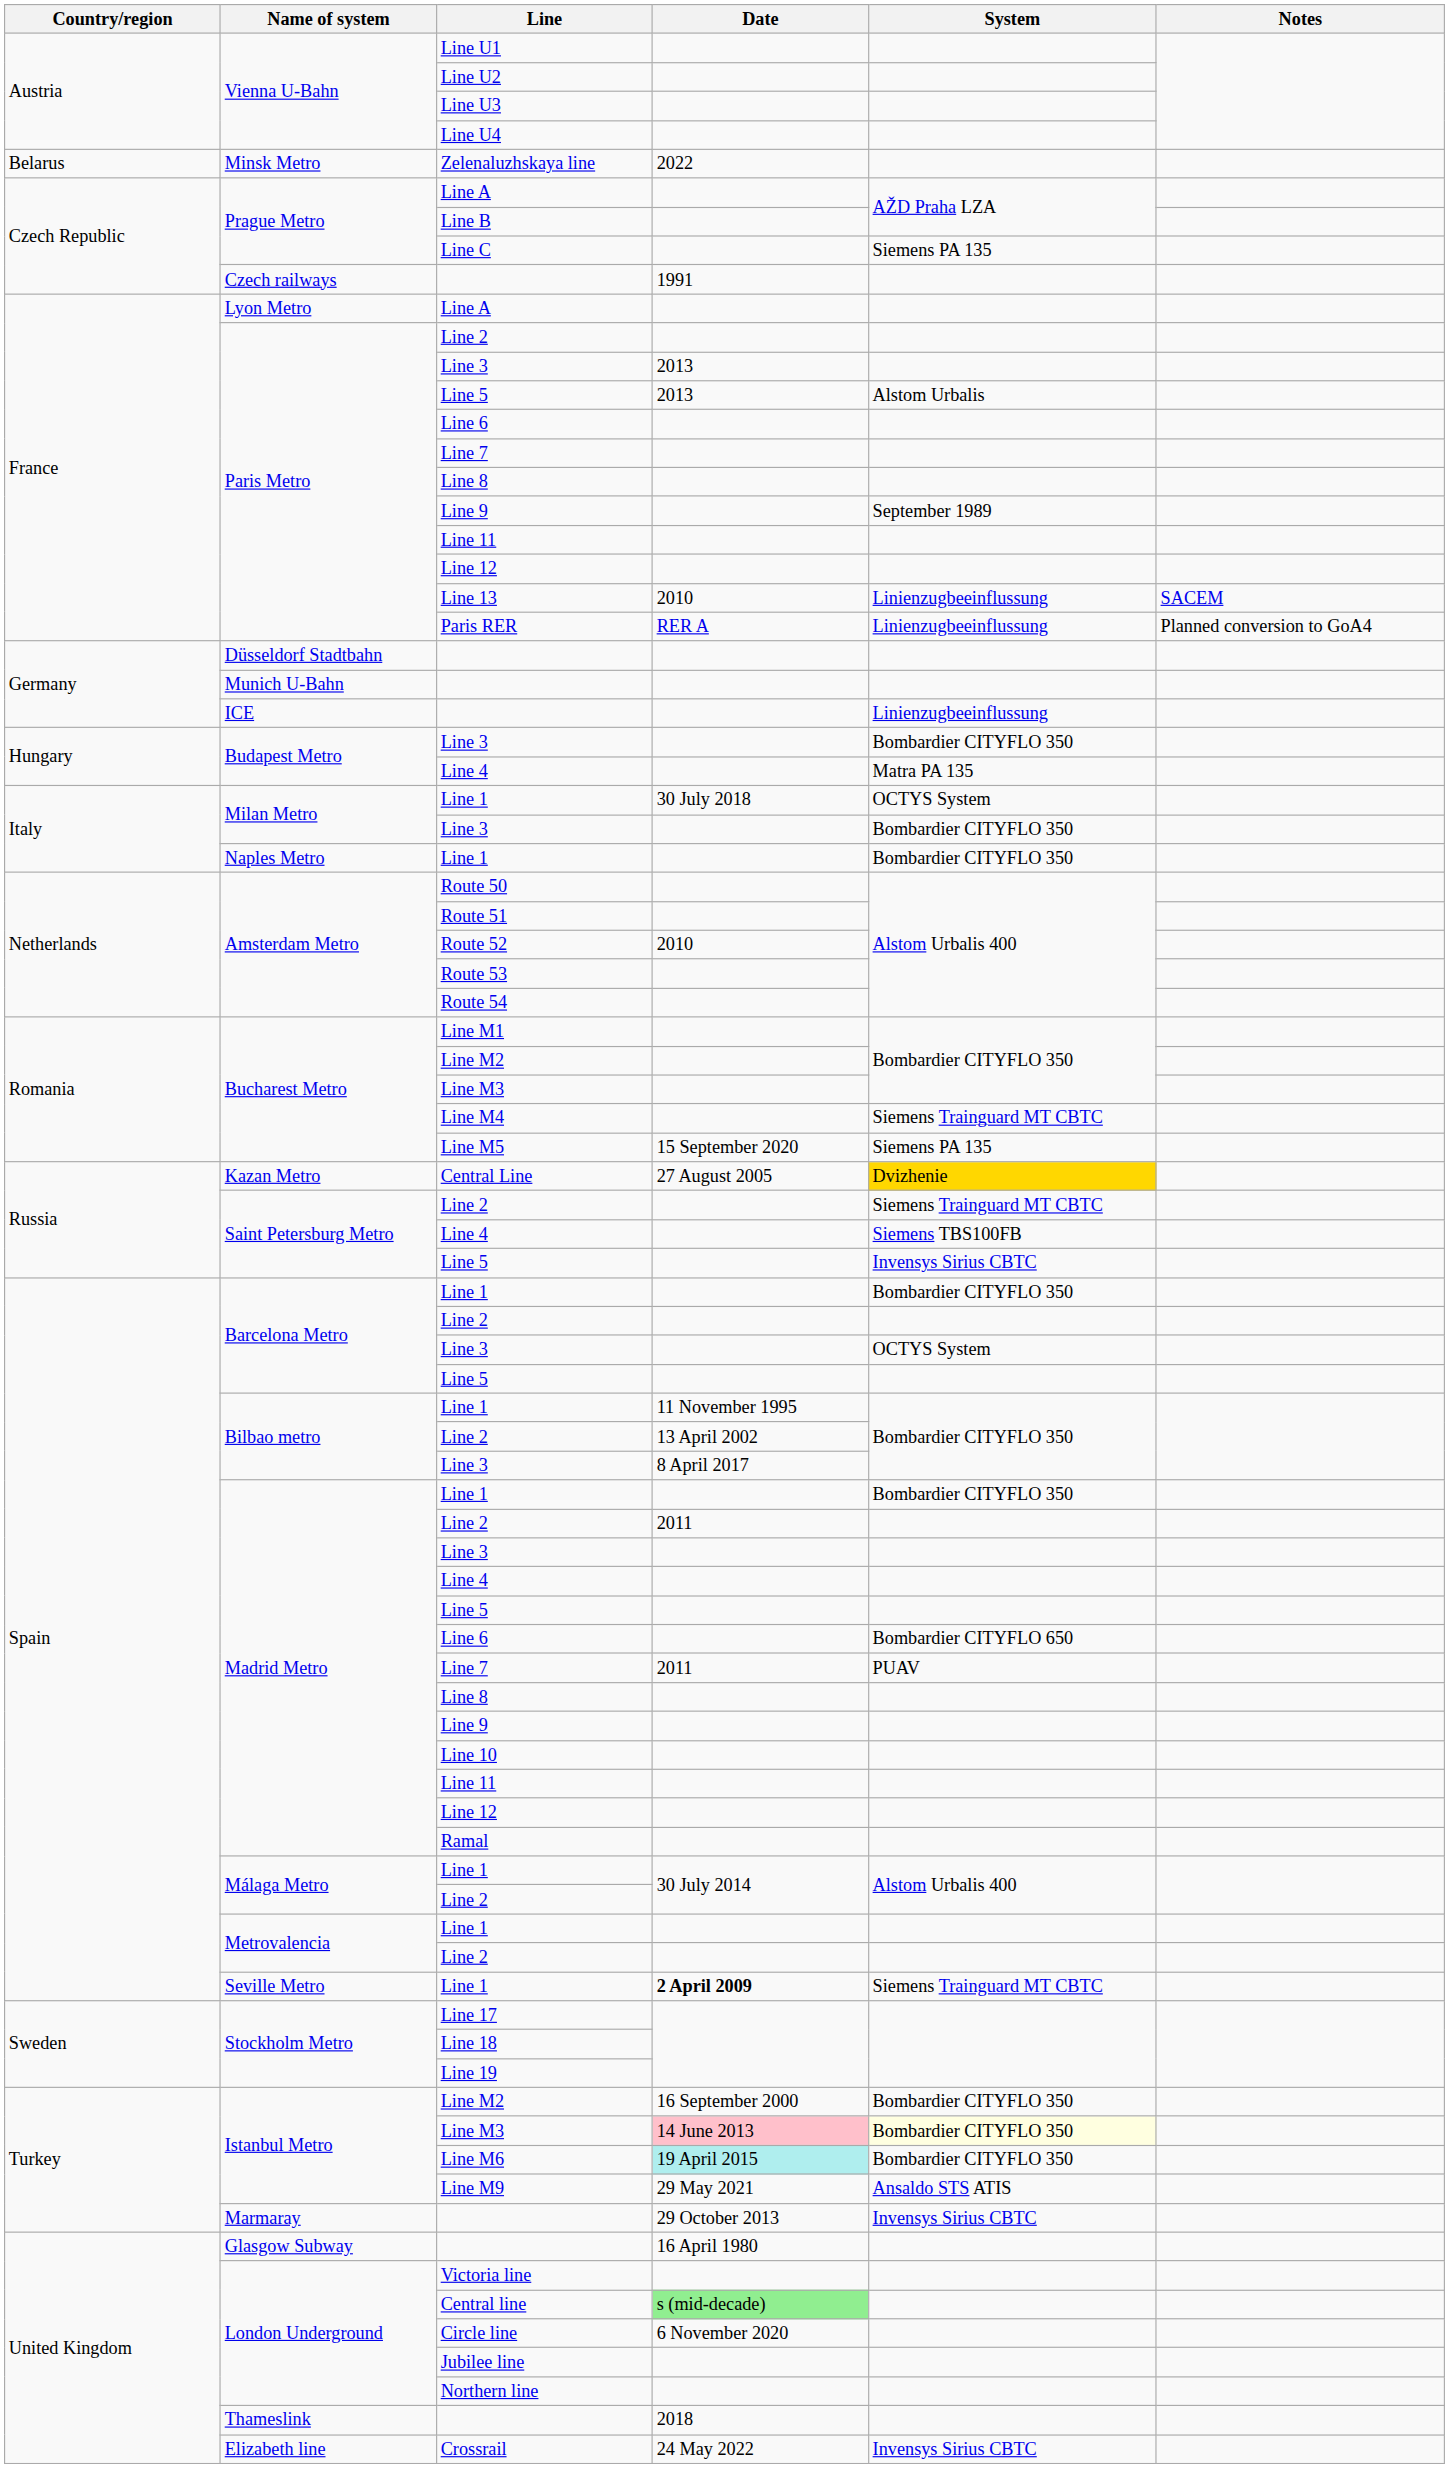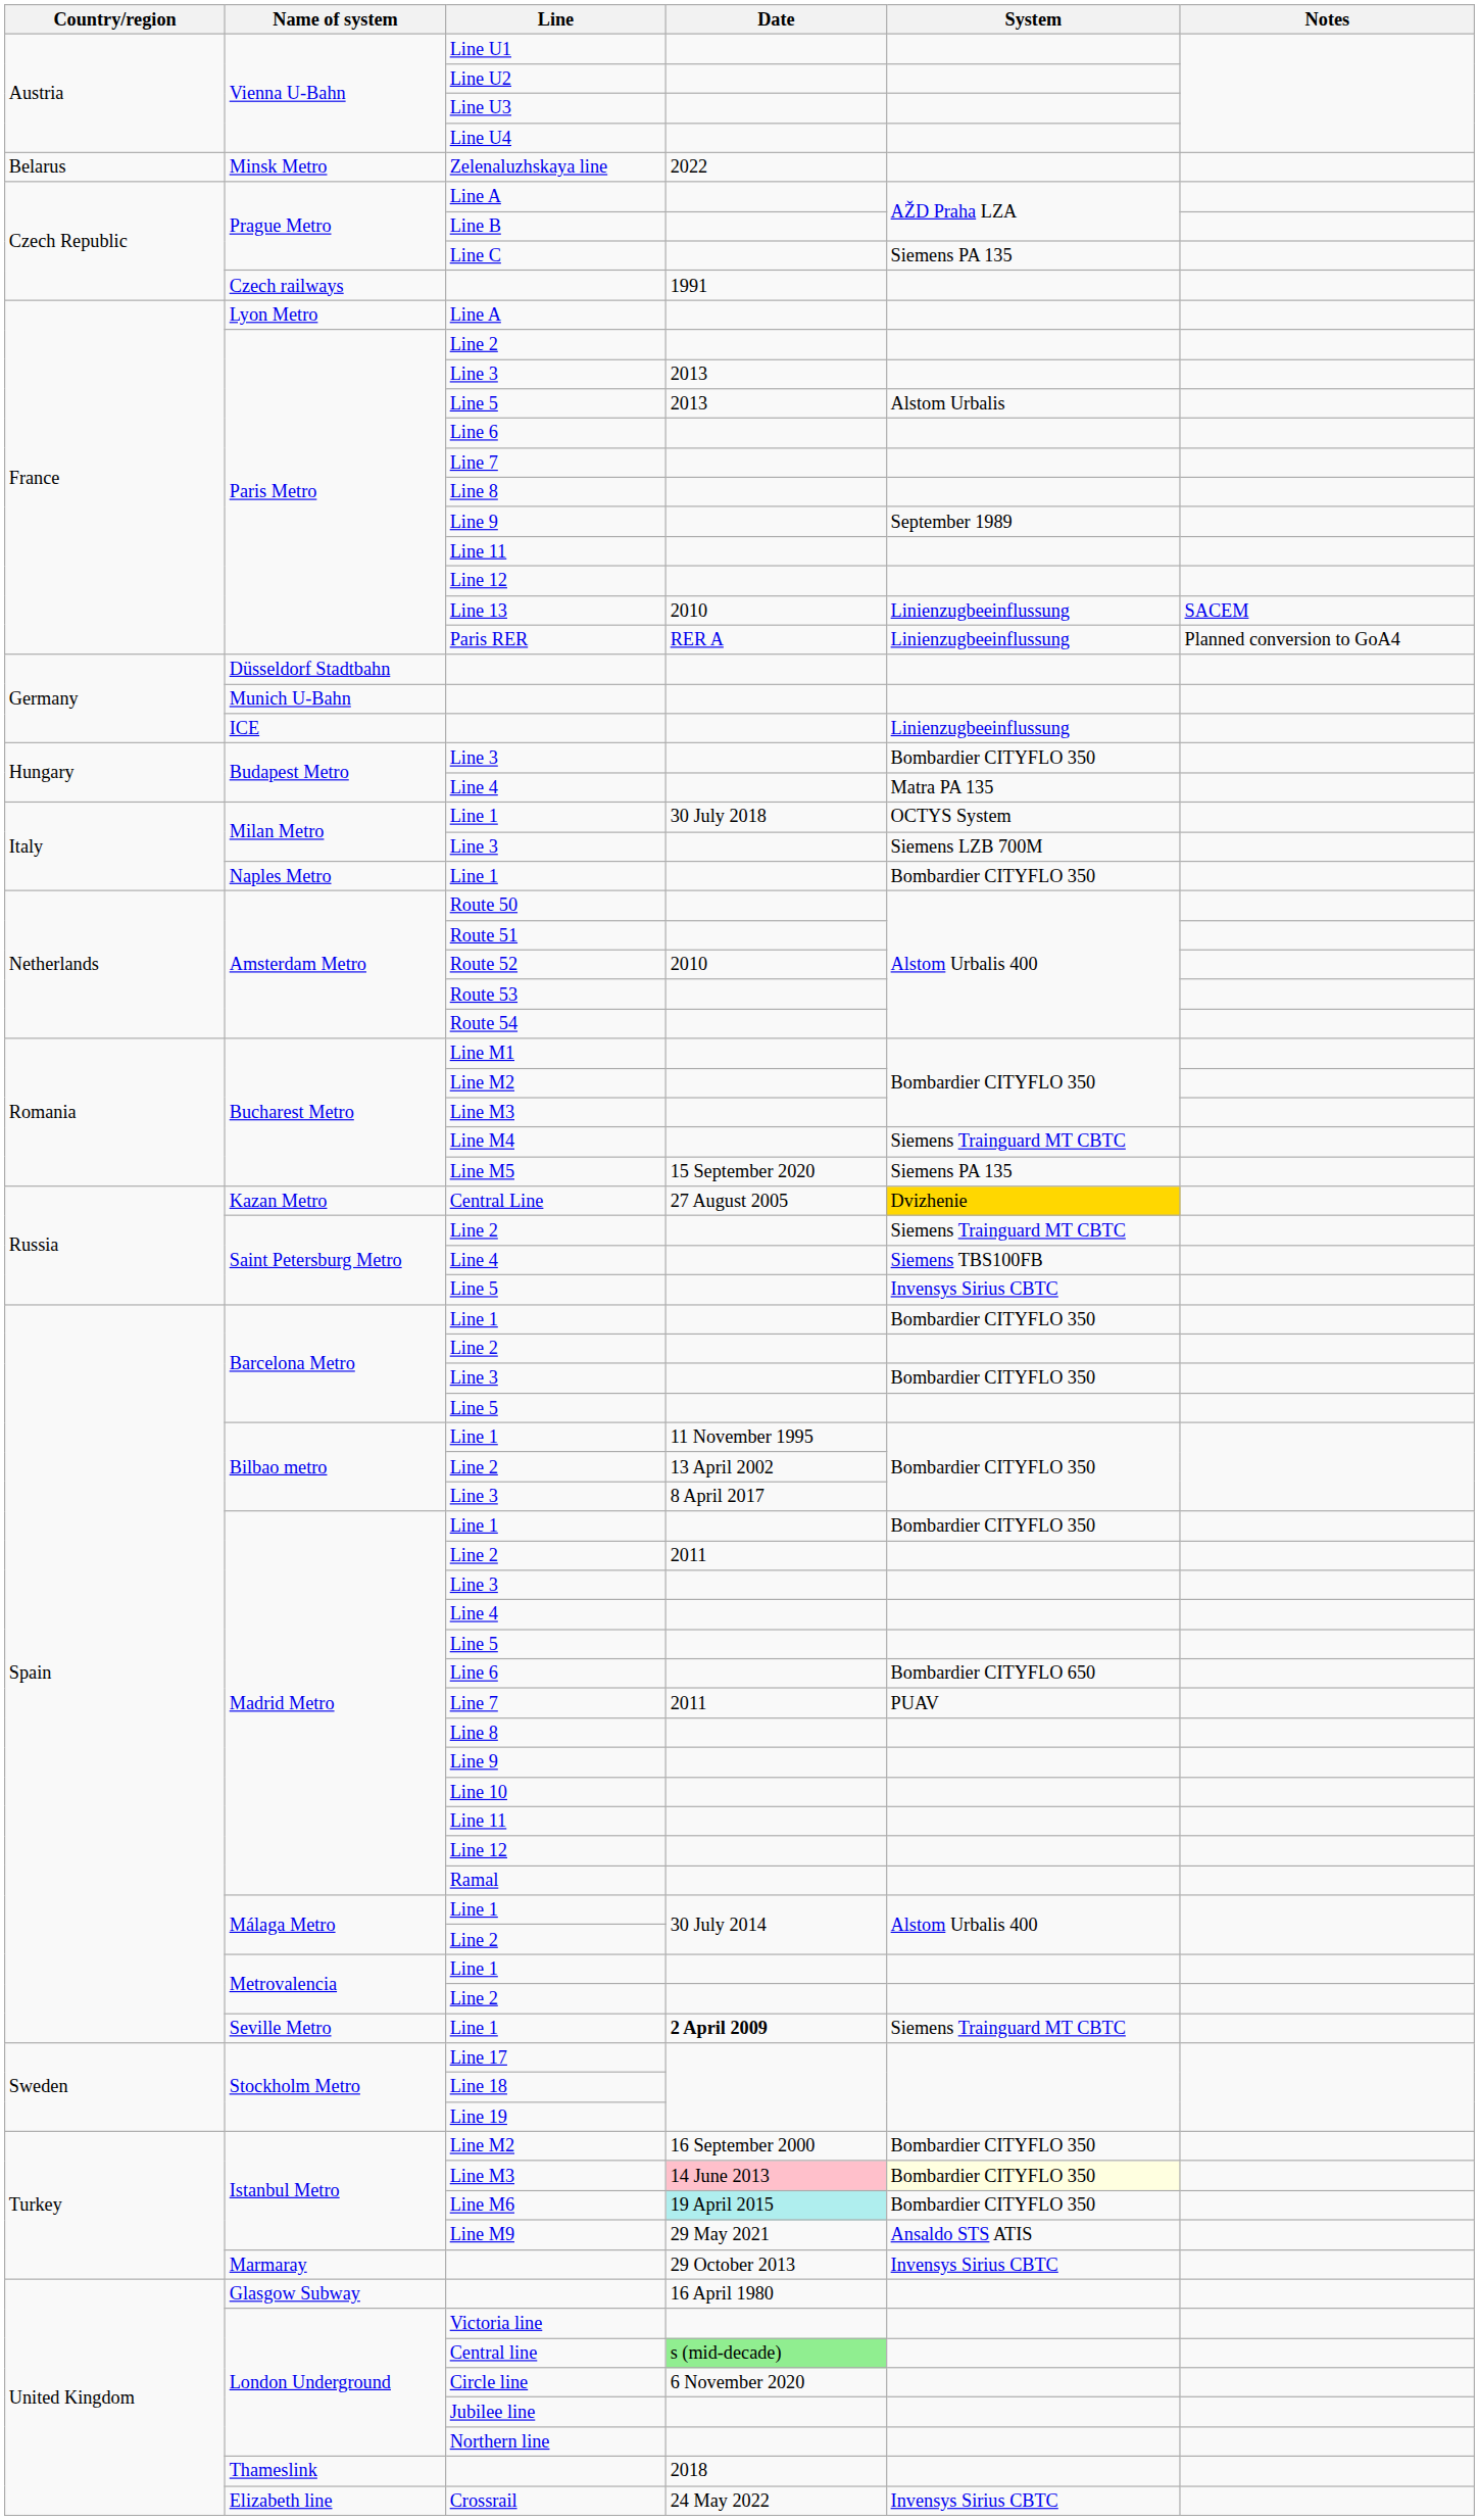Milan Metro / Line 3 | System: Bombardier CITYFLO 350 -> Siemens LZB 700M
Barcelona Metro / Line 3 | System: OCTYS System -> Bombardier CITYFLO 350
